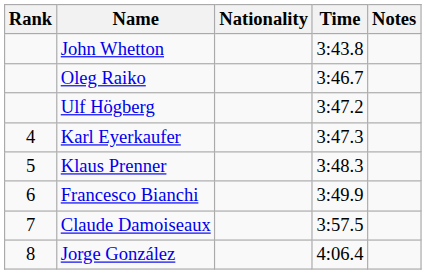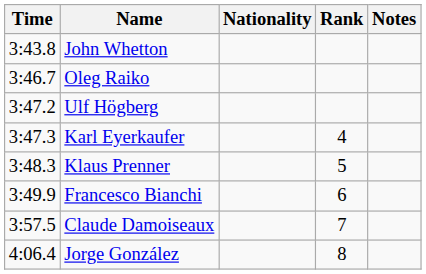columns swapped: Rank <-> Time
